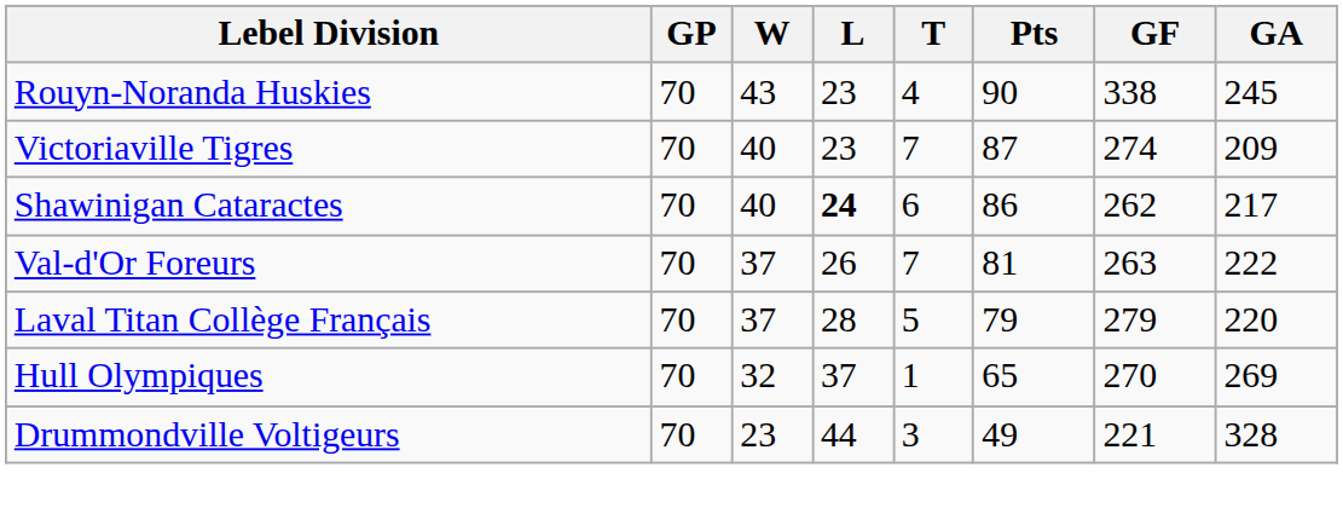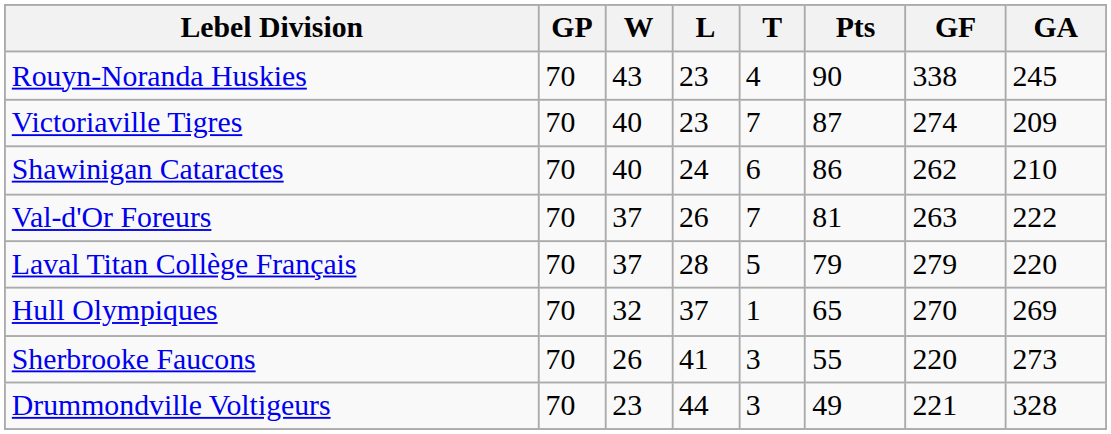Shawinigan Cataractes | L: bold -> normal
Shawinigan Cataractes | GA: 217 -> 210
+ row: Sherbrooke Faucons | 70 | 26 | 41 | 3 | 55 | 220 | 273
